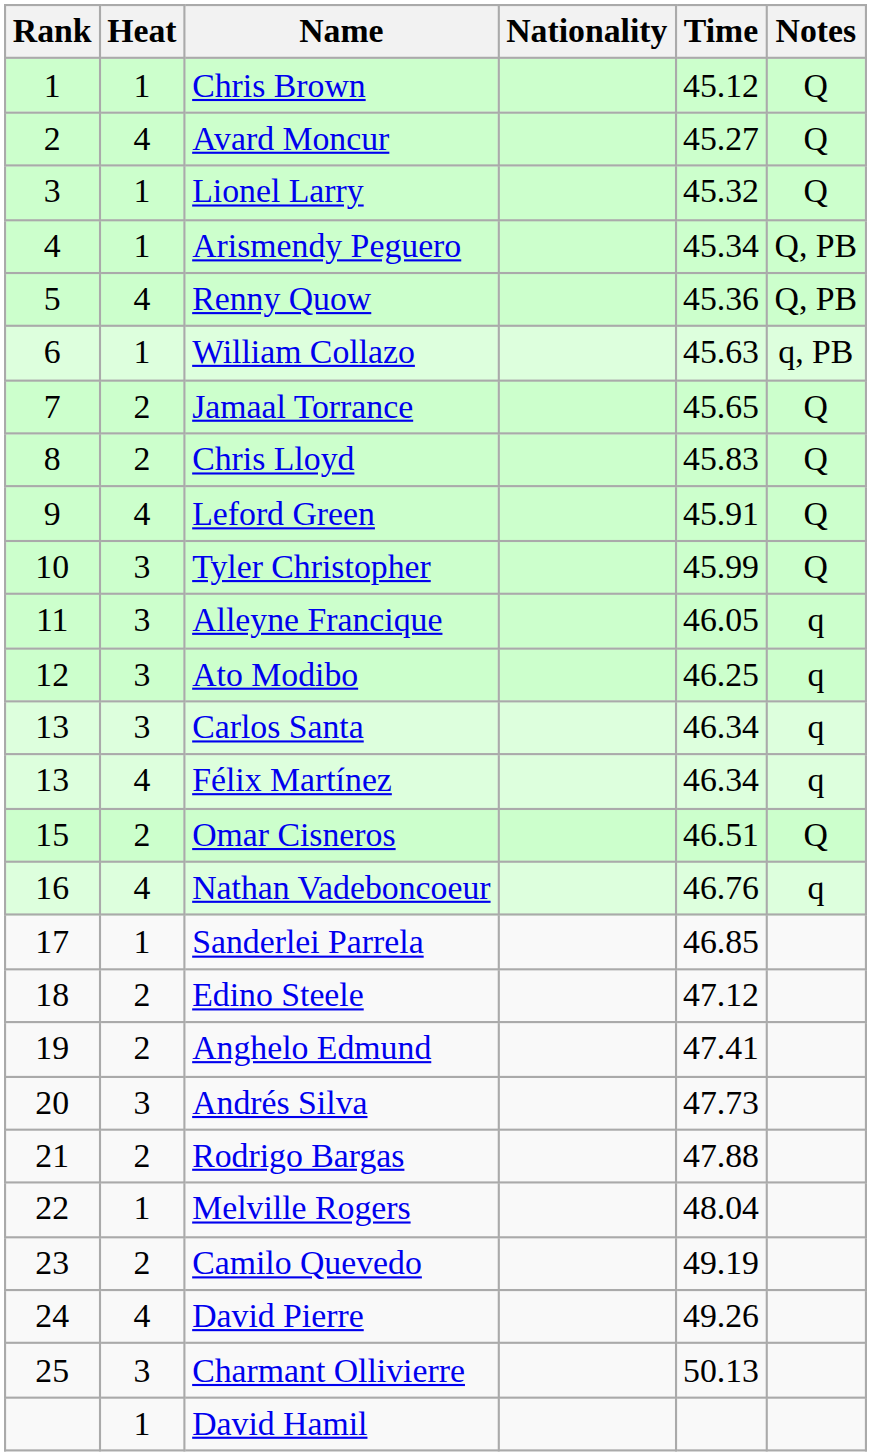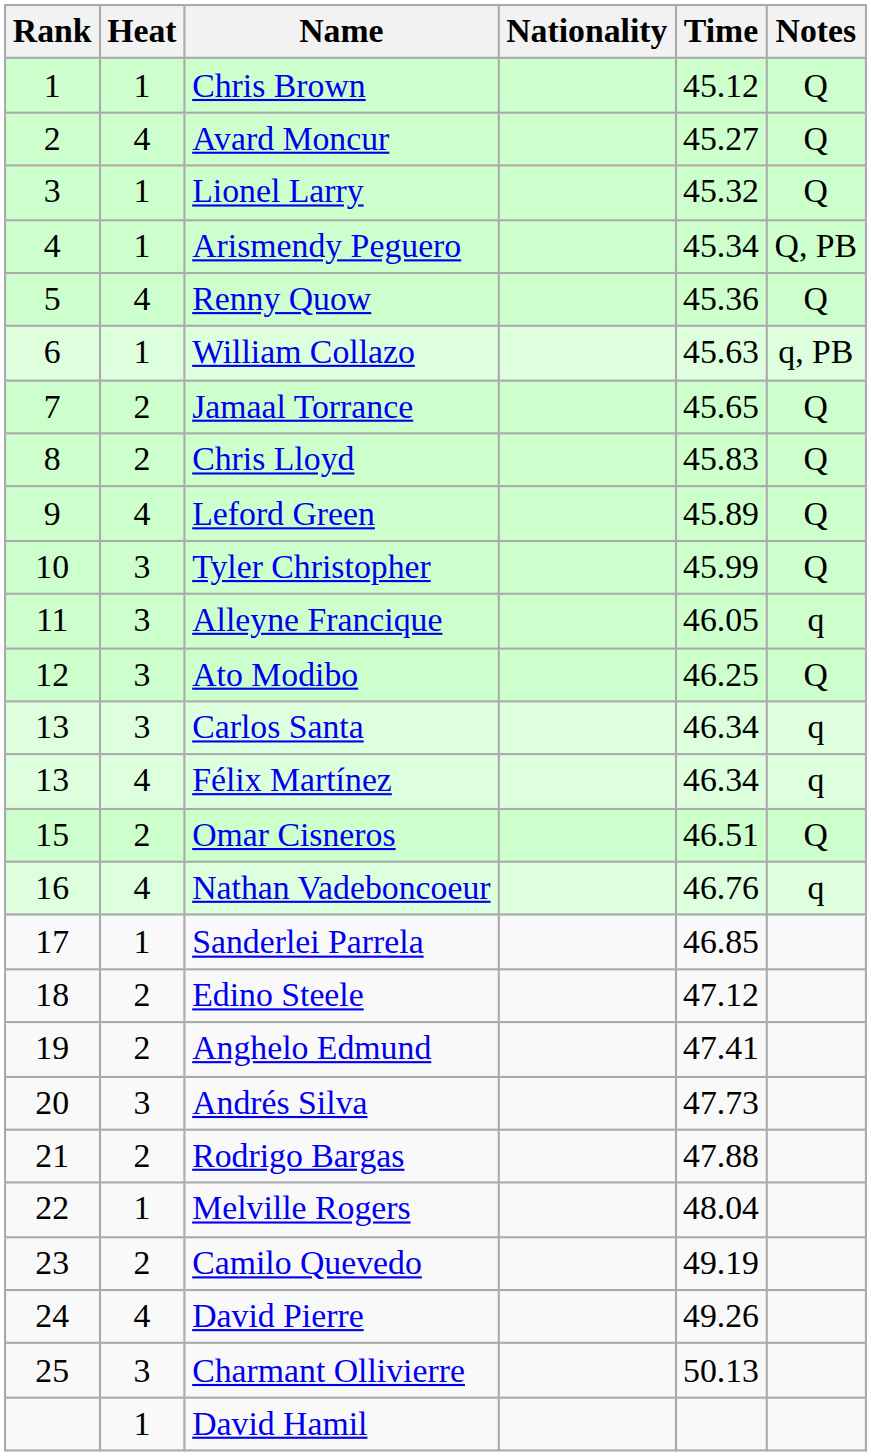Renny Quow | Notes: Q, PB -> Q
Leford Green | Time: 45.91 -> 45.89
Ato Modibo | Notes: q -> Q
